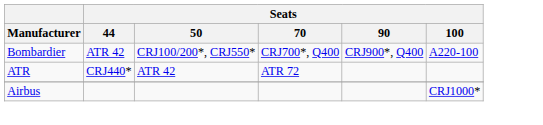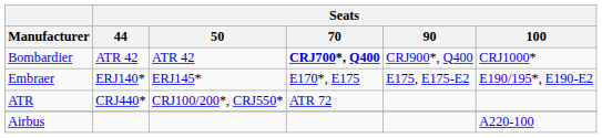Bombardier | Seats / 50: CRJ100/200*, CRJ550* -> ATR 42
Bombardier | Seats / 70: normal -> bold
Bombardier | Seats / 100: A220-100 -> CRJ1000*
+ row: Embraer | ERJ140* | ERJ145* | E170*, E175 | E175, E175-E2 | E190/195*, E190-E2
ATR | Seats / 50: ATR 42 -> CRJ100/200*, CRJ550*
Airbus | Seats / 100: CRJ1000* -> A220-100
